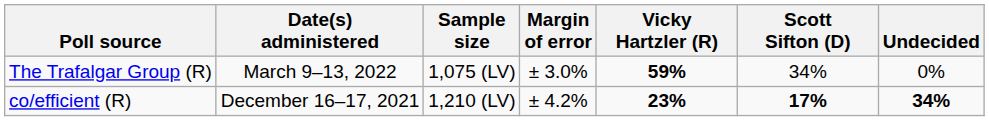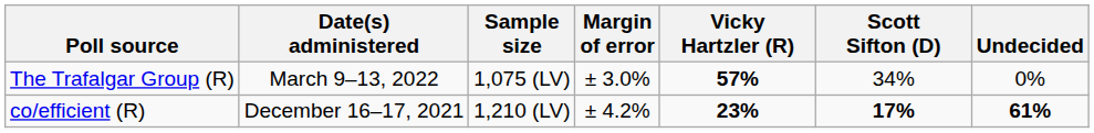The Trafalgar Group (R) | Vicky Hartzler (R): 59% -> 57%
co/efficient (R) | Undecided: 34% -> 61%
